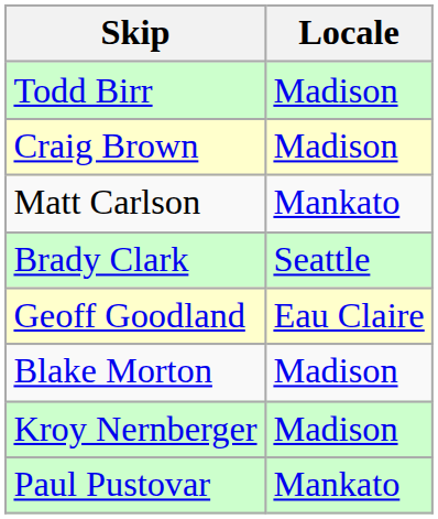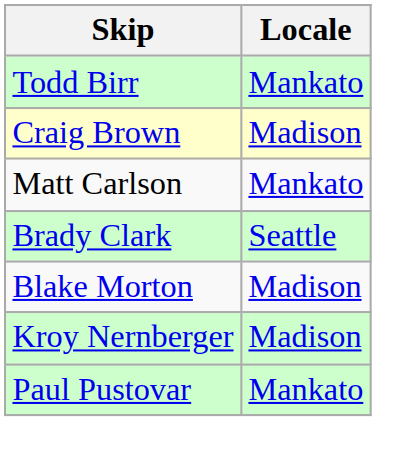Todd Birr | Locale: Madison -> Mankato
- row: Geoff Goodland | Eau Claire
